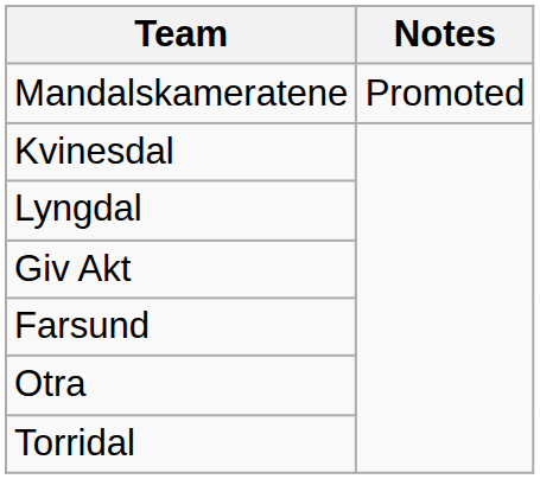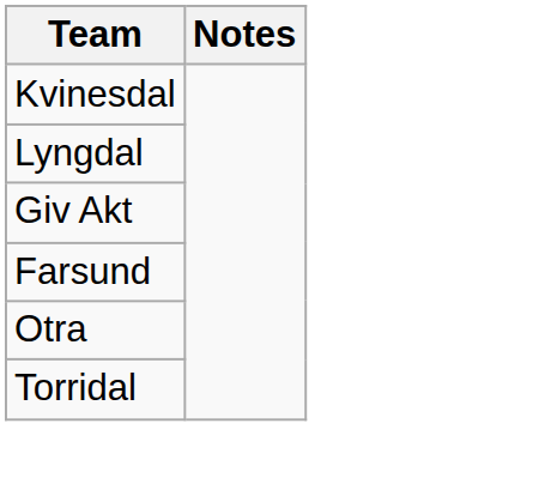- row: Mandalskameratene | Promoted
